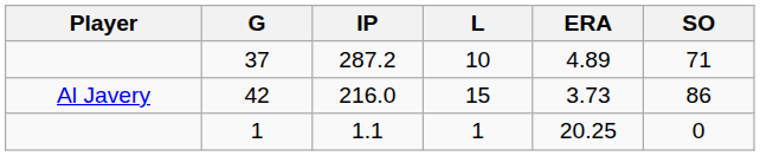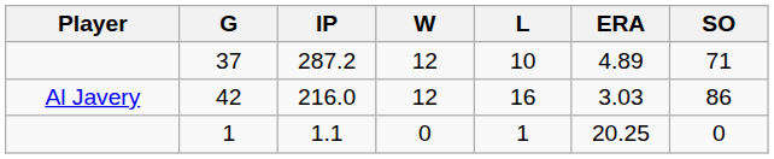+ column: W | 12 | 12 | 0
42 | L: 15 -> 16
42 | ERA: 3.73 -> 3.03
